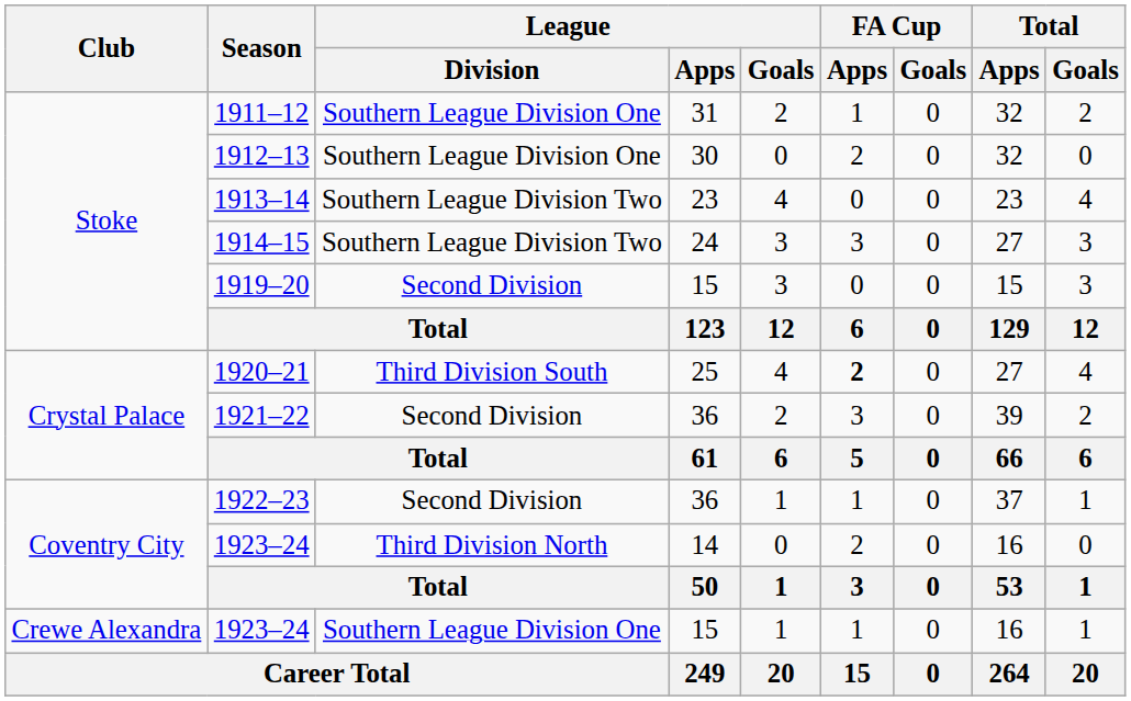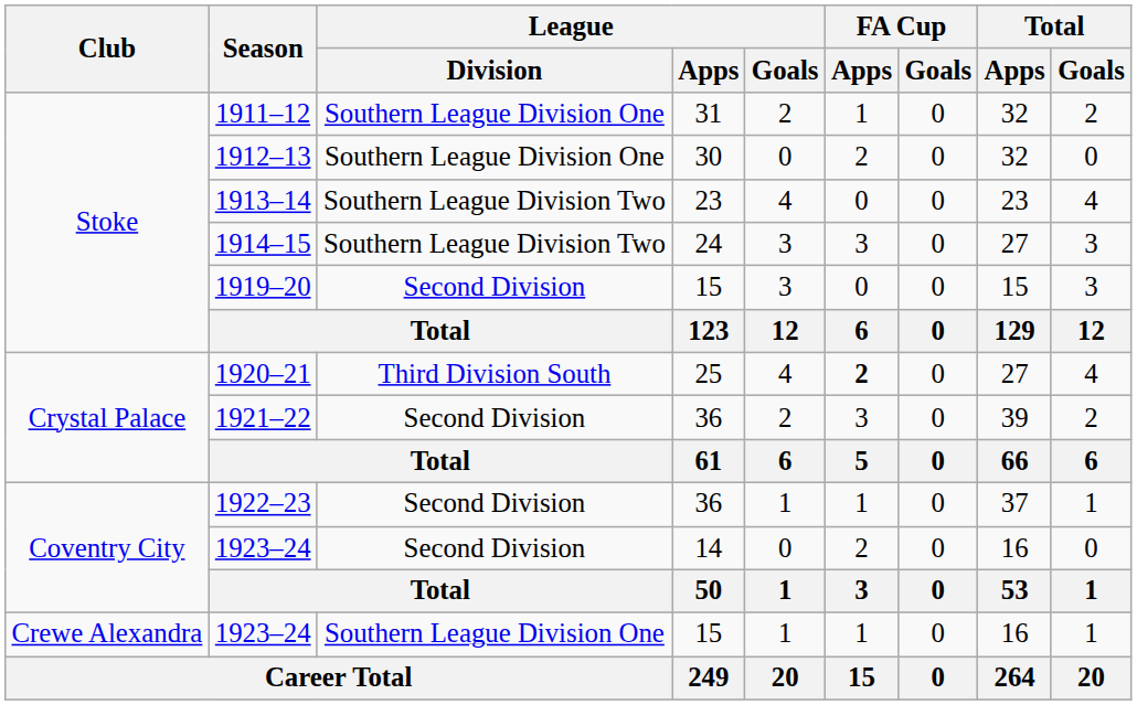1923–24 / 14 | League / Division: Third Division North -> Second Division
